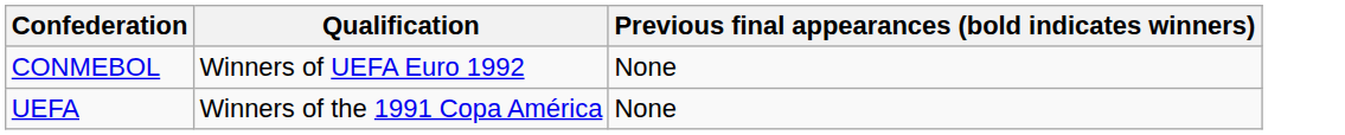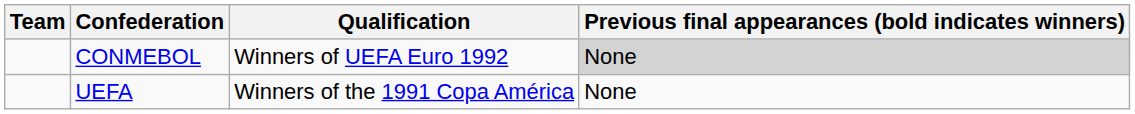+ column: Team
CONMEBOL | Previous final appearances (bold indicates winners): no background -> lightgrey background
